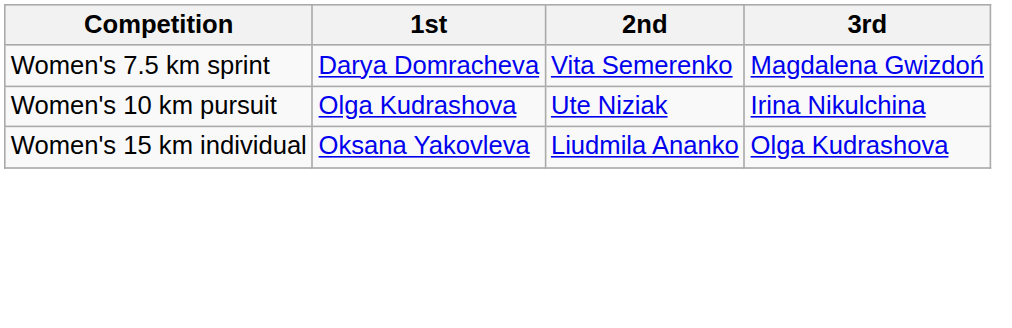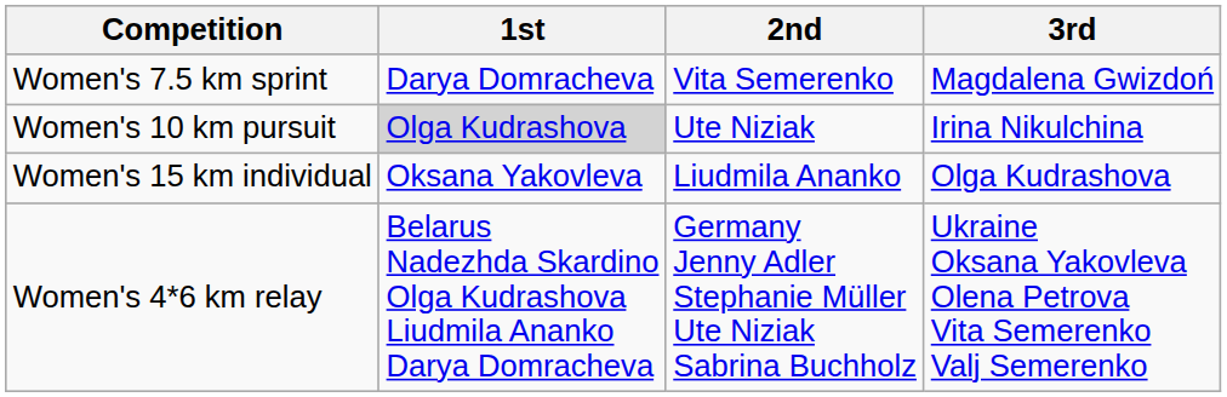Women's 10 km pursuit | 1st: no background -> lightgrey background
+ row: Women's 4*6 km relay | Belarus Nadezhda Skardino Olga Kudrashova Liudmila Ananko Darya Domracheva | Germany Jenny Adler Stephanie Müller Ute Niziak Sabrina Buchholz | Ukraine Oksana Yakovleva Olena Petrova Vita Semerenko Valj Semerenko
